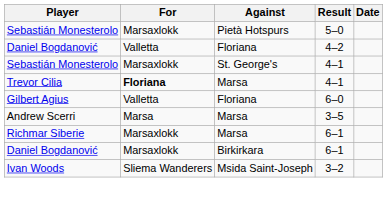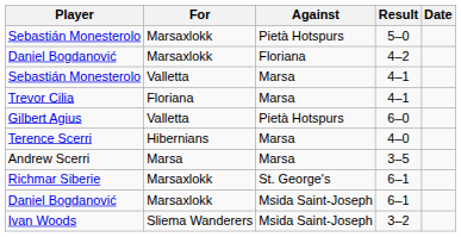Daniel Bogdanović / 4–2 | For: Valletta -> Marsaxlokk
Sebastián Monesterolo / 4–1 | For: Marsaxlokk -> Valletta
Sebastián Monesterolo / 4–1 | Against: St. George's -> Marsa
Trevor Cilia | For: bold -> normal
Gilbert Agius | Against: Floriana -> Pietà Hotspurs
+ row: Terence Scerri | Hibernians | Marsa | 4–0
Richmar Siberie | Against: Marsa -> St. George's
Daniel Bogdanović / 6–1 | Against: Birkirkara -> Msida Saint-Joseph
